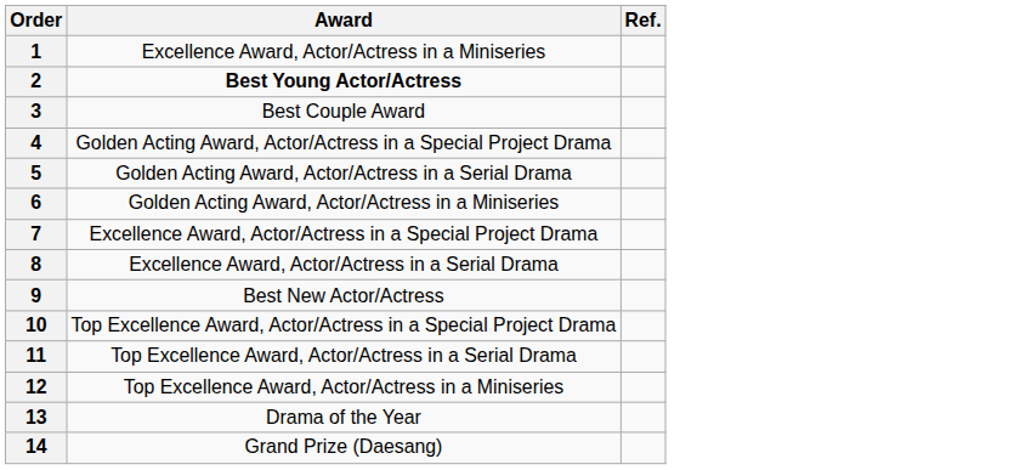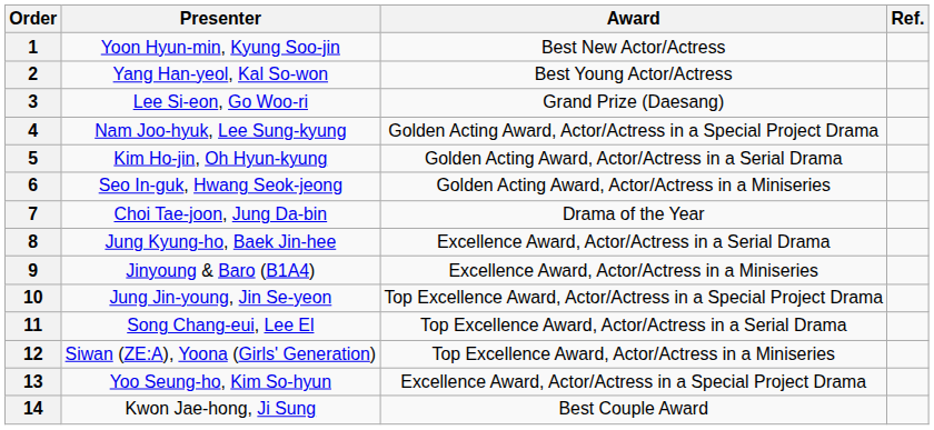+ column: Presenter | Yoon Hyun-min, Kyung Soo-jin | Yang Han-yeol, Kal So-won | Lee Si-eon, Go Woo-ri | Nam Joo-hyuk, Lee Sung-kyung | Kim Ho-jin, Oh Hyun-kyung | Seo In-guk, Hwang Seok-jeong | Choi Tae-joon, Jung Da-bin | Jung Kyung-ho, Baek Jin-hee | Jinyoung & Baro (B1A4) | Jung Jin-young, Jin Se-yeon | Song Chang-eui, Lee El | Siwan (ZE:A), Yoona (Girls' Generation) | Yoo Seung-ho, Kim So-hyun | Kwon Jae-hong, Ji Sung
1 | Award: Excellence Award, Actor/Actress in a Miniseries -> Best New Actor/Actress
2 | Award: bold -> normal
3 | Award: Best Couple Award -> Grand Prize (Daesang)
7 | Award: Excellence Award, Actor/Actress in a Special Project Drama -> Drama of the Year
9 | Award: Best New Actor/Actress -> Excellence Award, Actor/Actress in a Miniseries
13 | Award: Drama of the Year -> Excellence Award, Actor/Actress in a Special Project Drama
14 | Award: Grand Prize (Daesang) -> Best Couple Award
